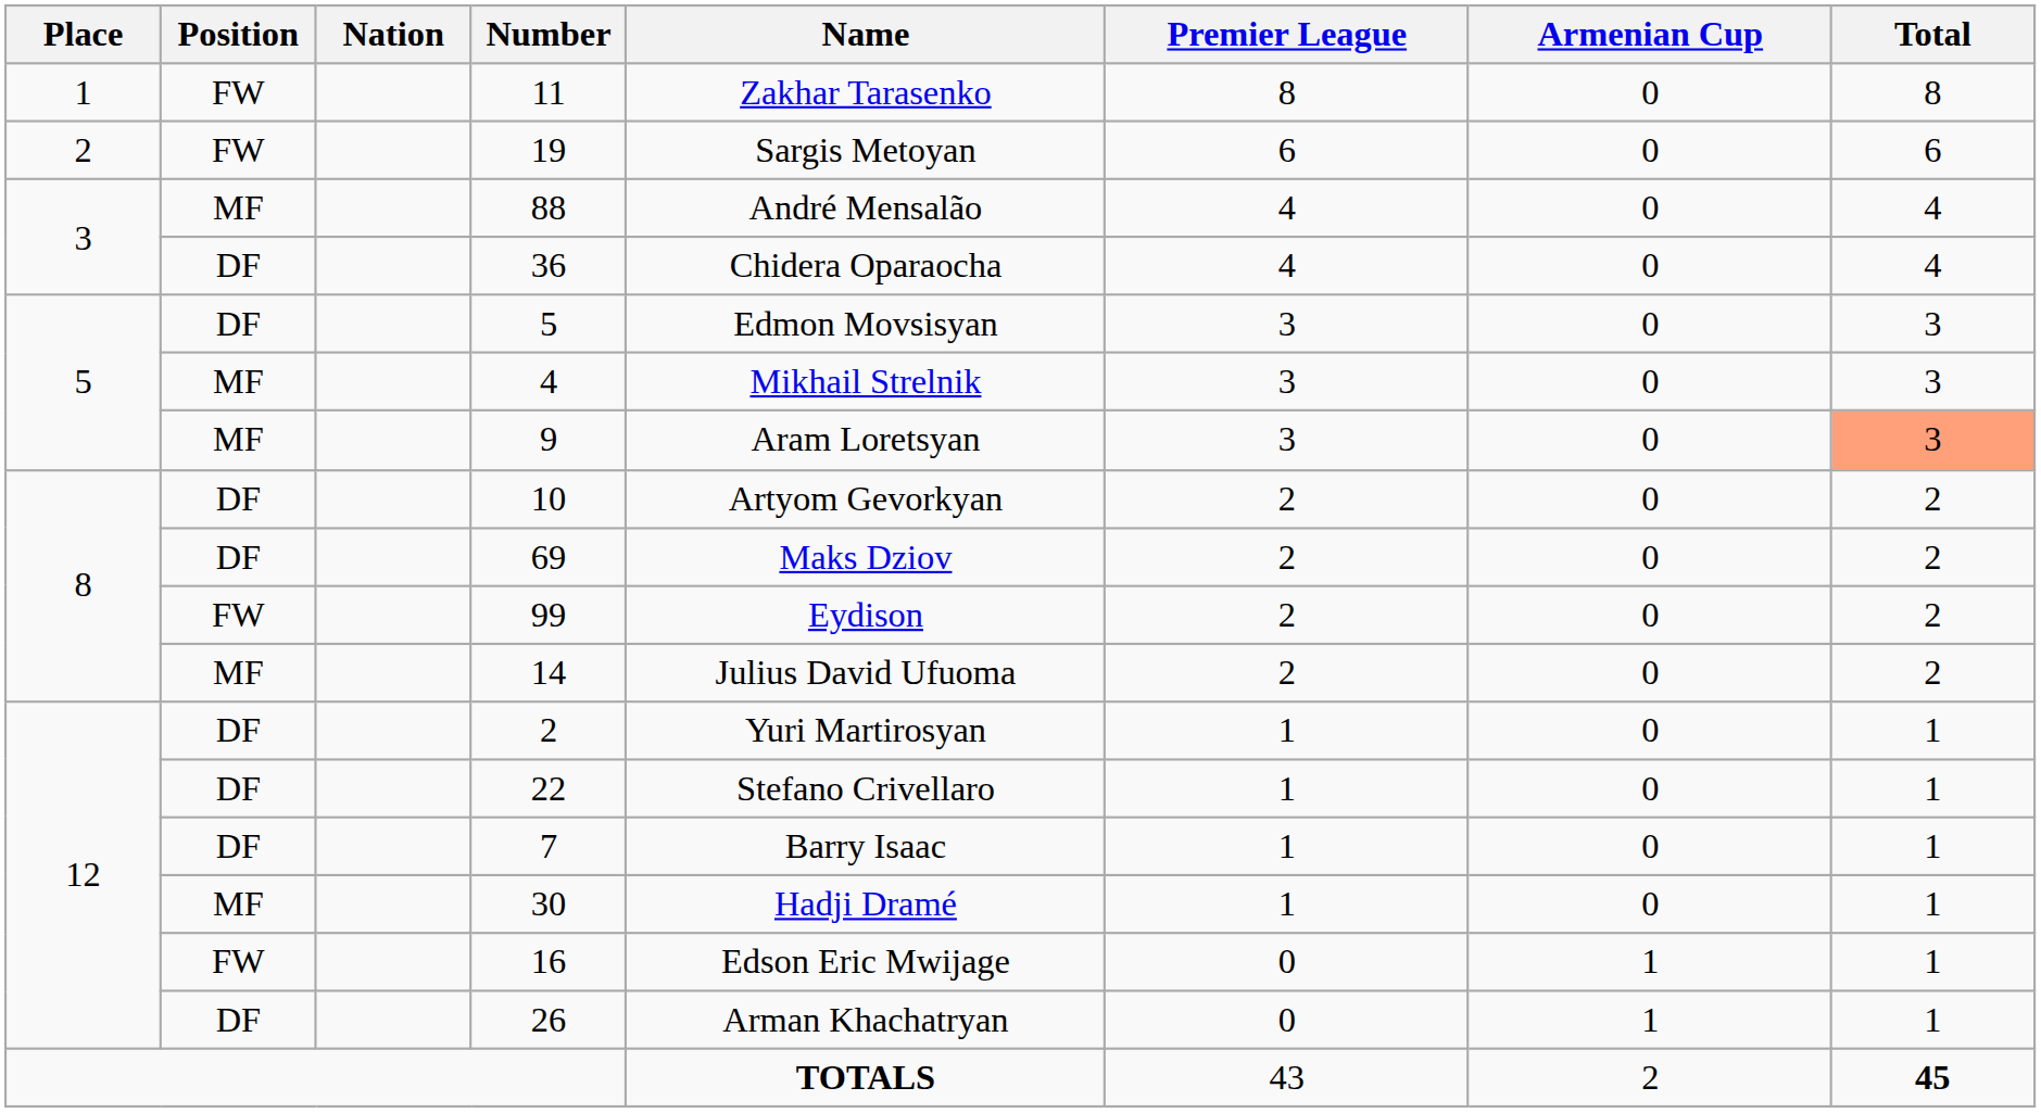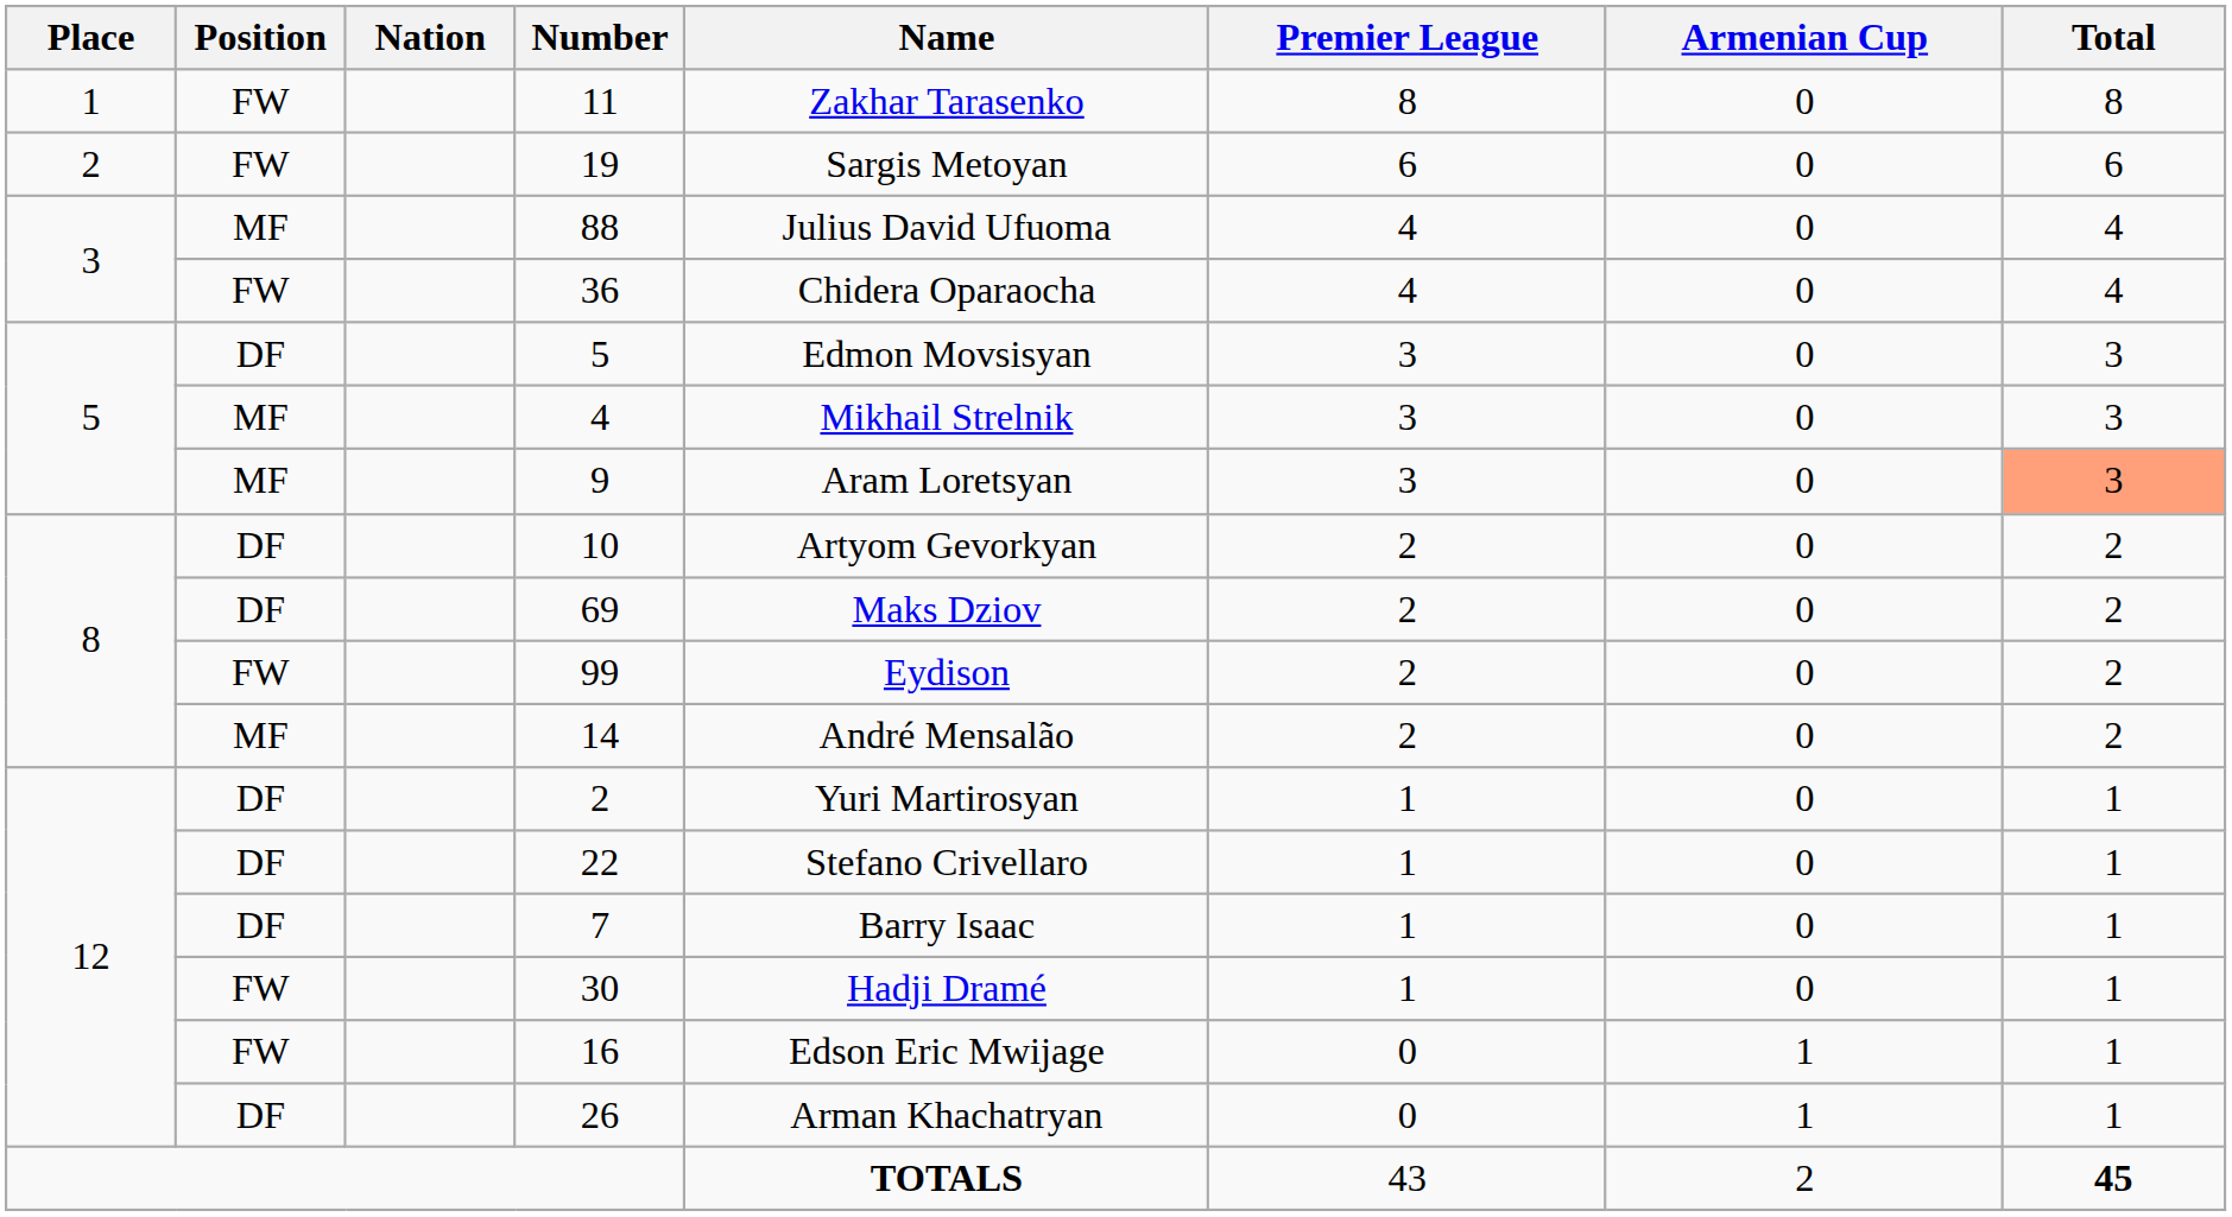88 | Name: André Mensalão -> Julius David Ufuoma
36 | Position: DF -> FW
14 | Name: Julius David Ufuoma -> André Mensalão
30 | Position: MF -> FW
